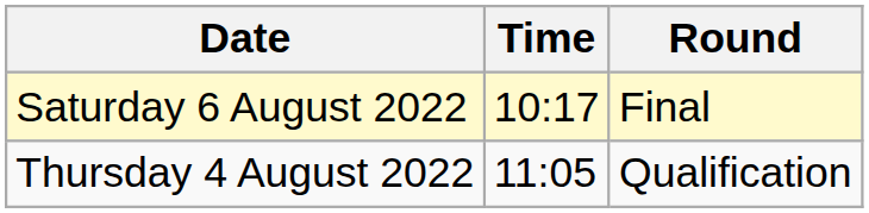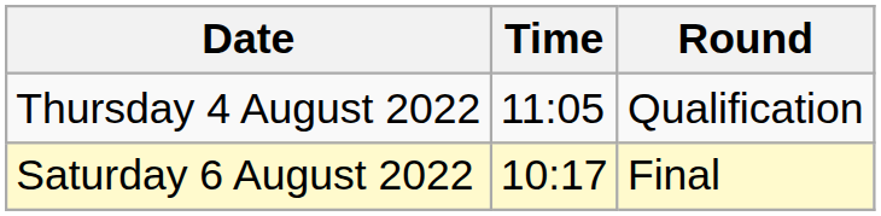rows swapped: Thursday 4 August 2022 <-> Saturday 6 August 2022
